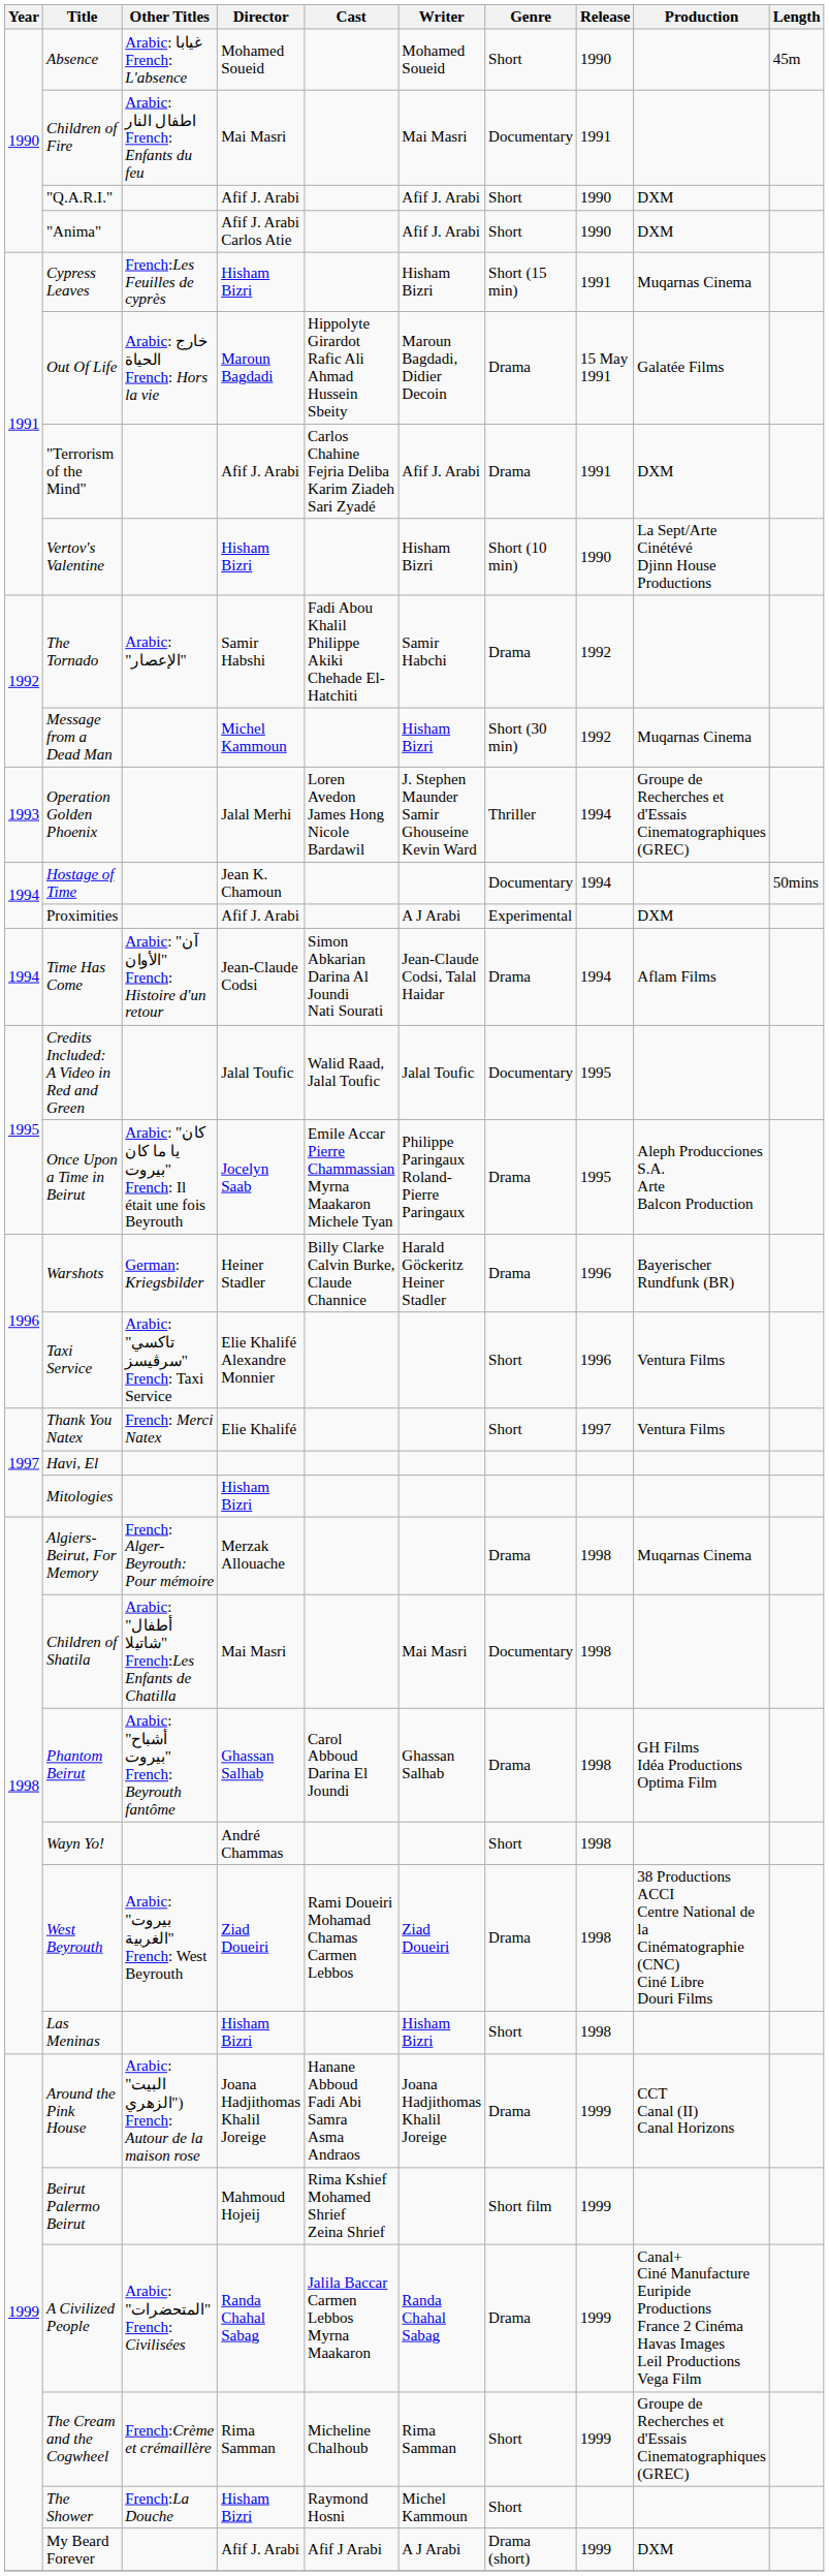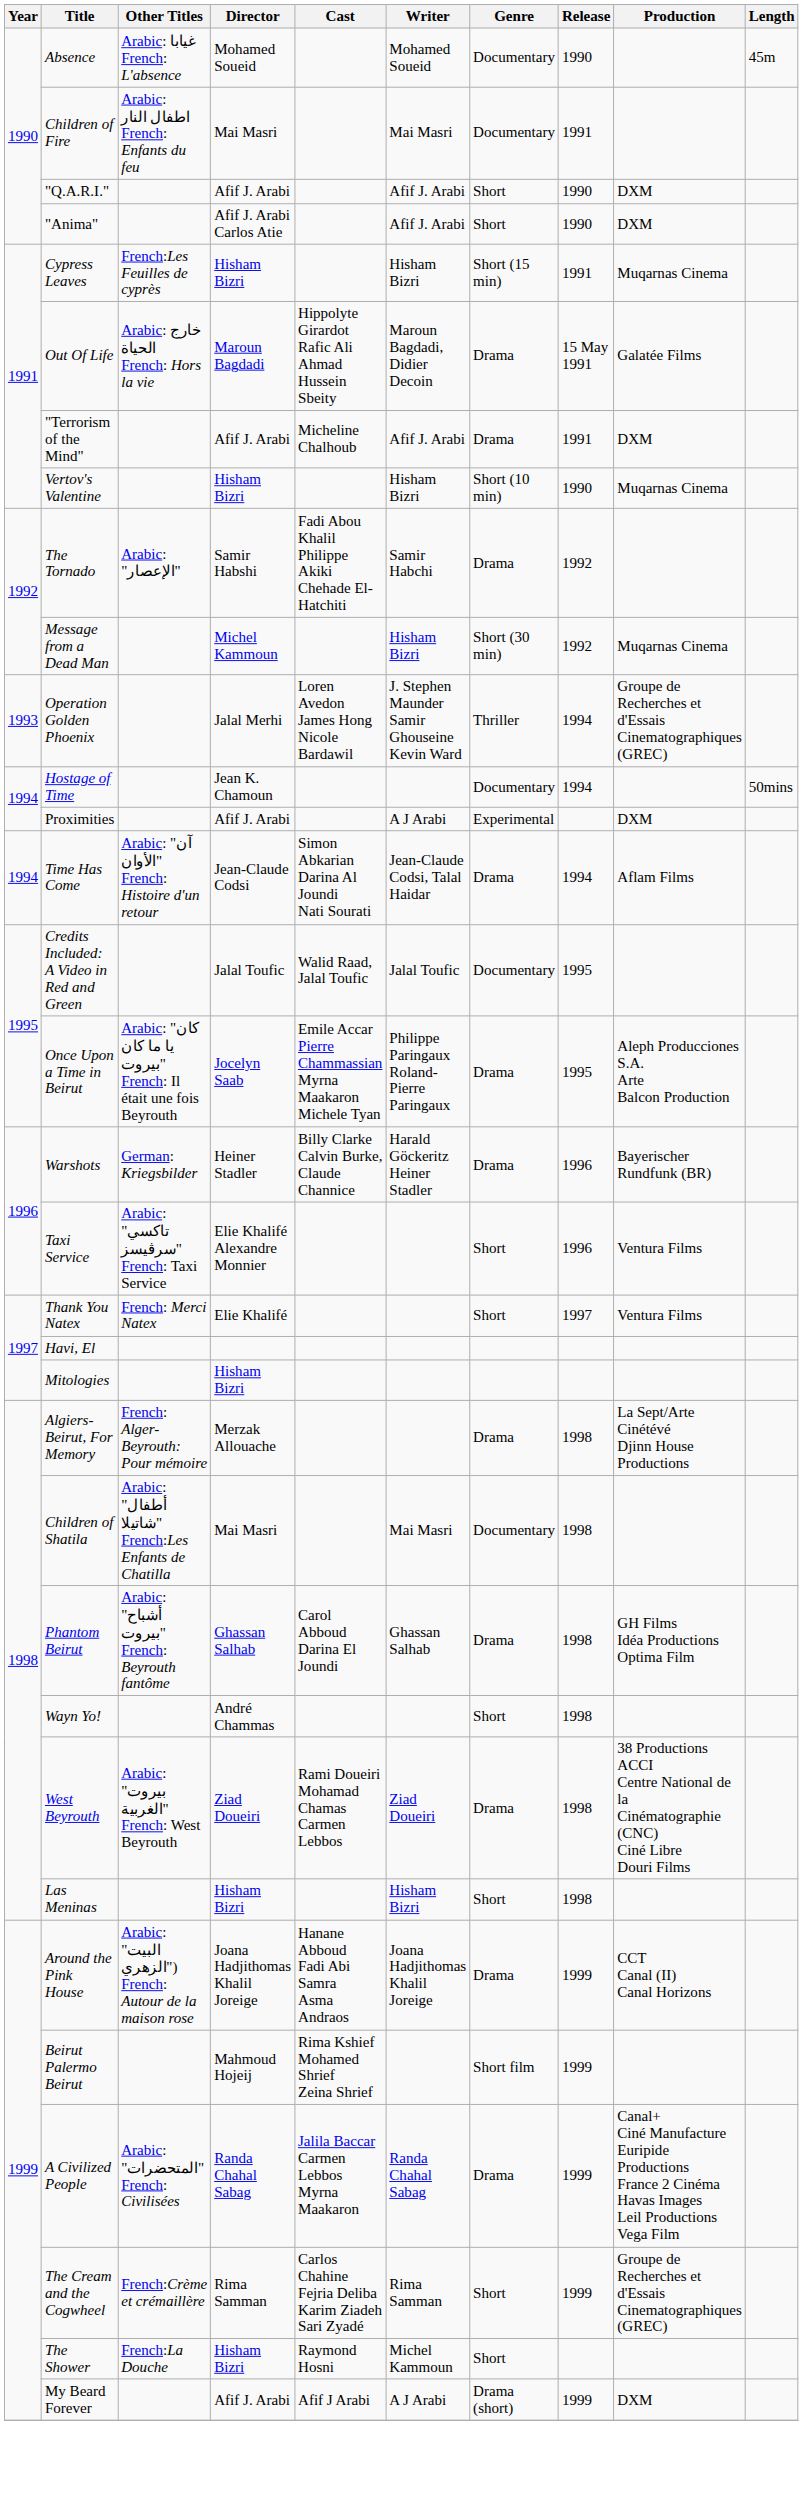Absence | Genre: Short -> Documentary
"Terrorism of the Mind" | Cast: Carlos Chahine Fejria Deliba Karim Ziadeh Sari Zyadé -> Micheline Chalhoub
Vertov's Valentine | Production: La Sept/Arte Cinétévé Djinn House Productions -> Muqarnas Cinema
Algiers-Beirut, For Memory | Production: Muqarnas Cinema -> La Sept/Arte Cinétévé Djinn House Productions
The Cream and the Cogwheel | Cast: Micheline Chalhoub -> Carlos Chahine Fejria Deliba Karim Ziadeh Sari Zyadé
